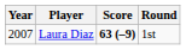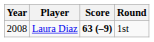Laura Diaz | Year: 2007 -> 2008
